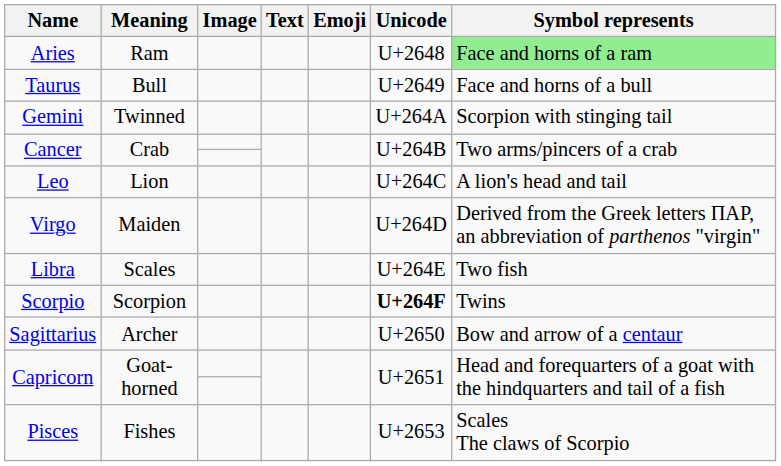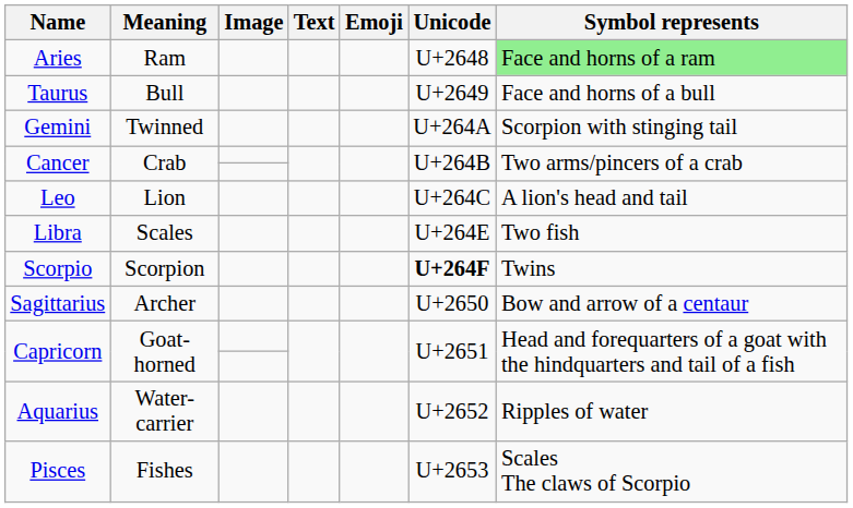- row: Virgo | Maiden | U+264D | Derived from the Greek letters ΠΑΡ, an abbreviation of parthenos "virgin"
+ row: Aquarius | Water-carrier | U+2652 | Ripples of water
